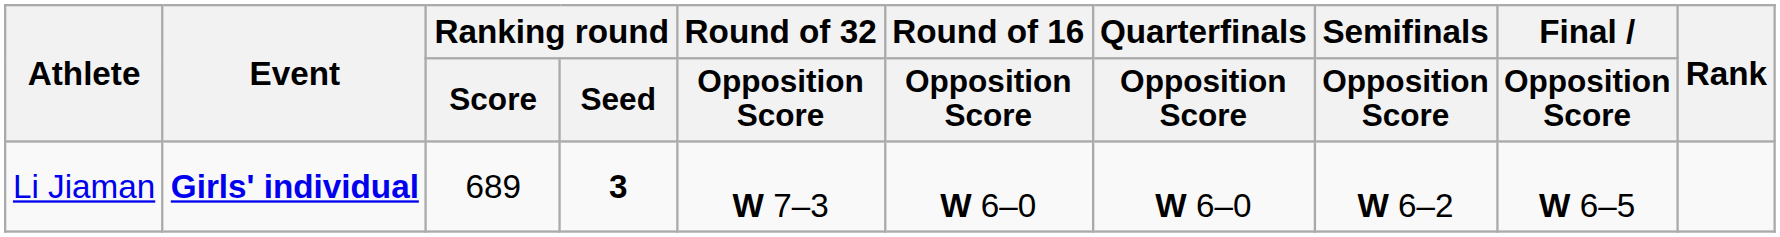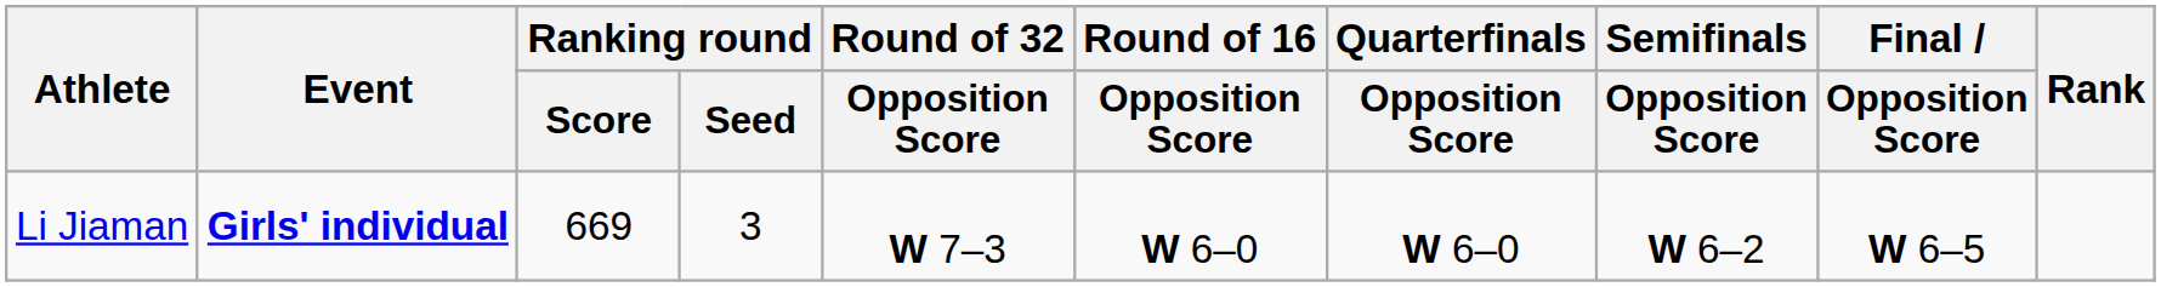Li Jiaman | Ranking round / Score: 689 -> 669
Li Jiaman | Ranking round / Seed: bold -> normal
